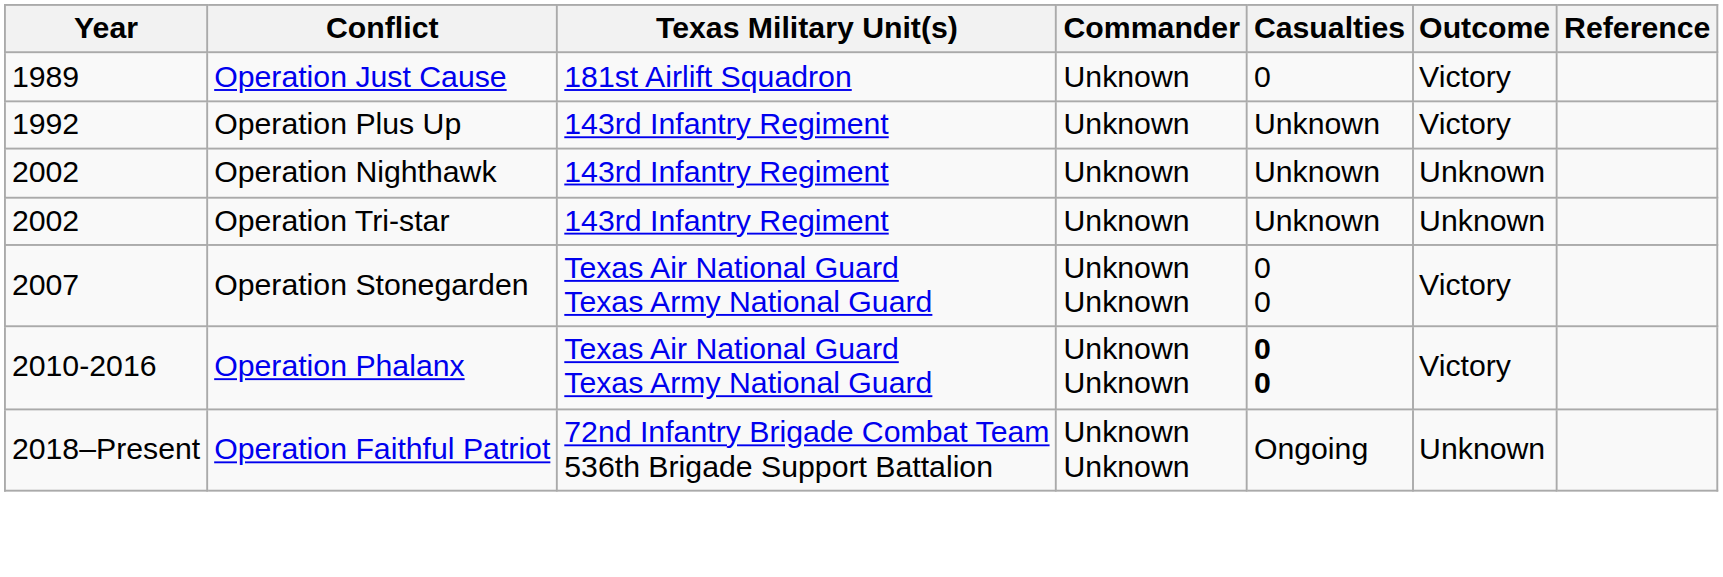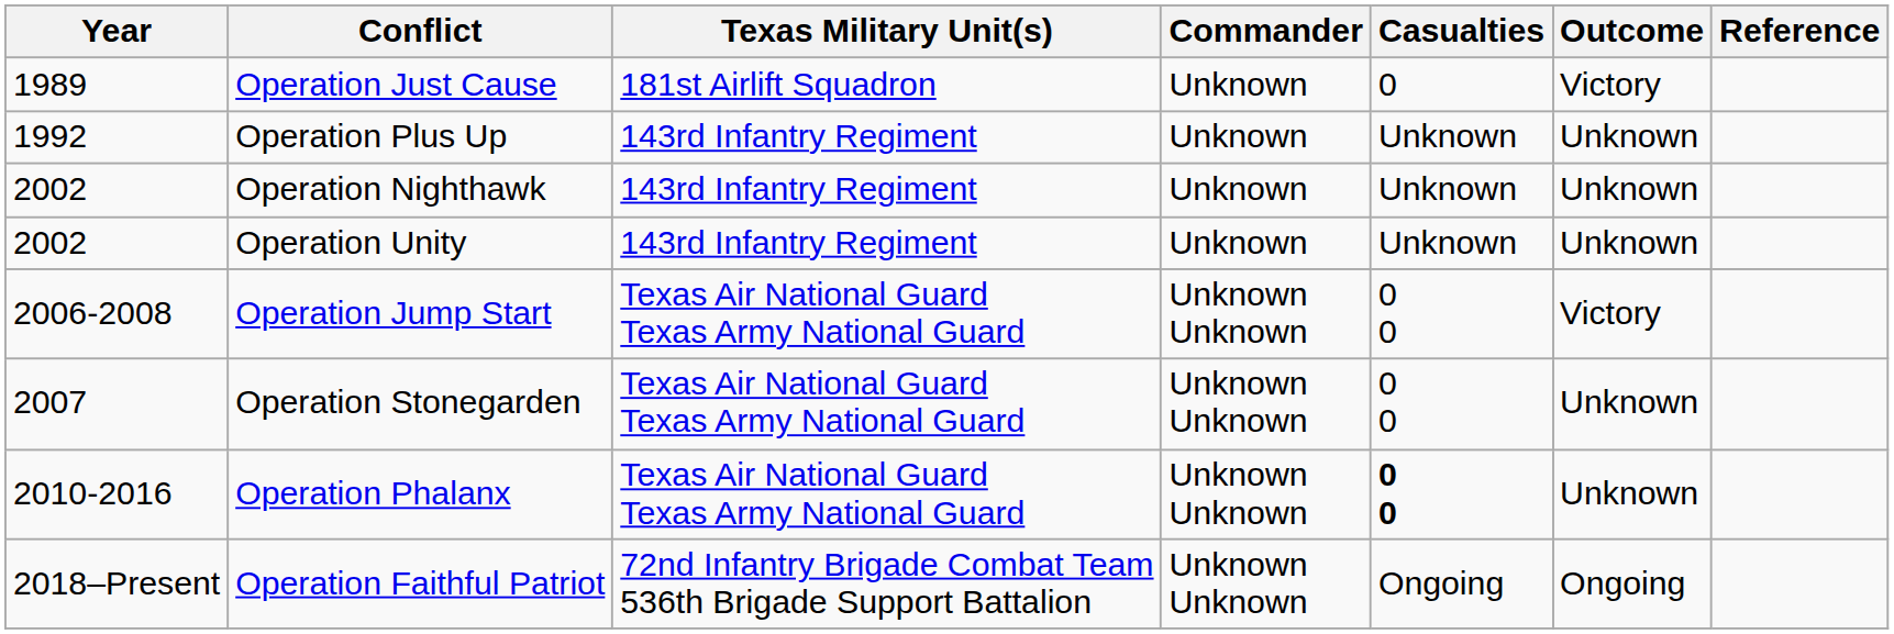Operation Plus Up | Outcome: Victory -> Unknown
- row: 2002 | Operation Tri-star | 143rd Infantry Regiment | Unknown | Unknown | Unknown
+ row: 2002 | Operation Unity | 143rd Infantry Regiment | Unknown | Unknown | Unknown
+ row: 2006-2008 | Operation Jump Start | Texas Air National Guard Texas Army National Guard | Unknown Unknown | 0 0 | Victory
Operation Stonegarden | Outcome: Victory -> Unknown
Operation Phalanx | Outcome: Victory -> Unknown
Operation Faithful Patriot | Outcome: Unknown -> Ongoing
